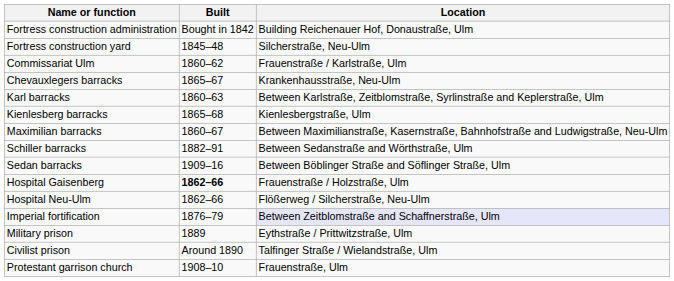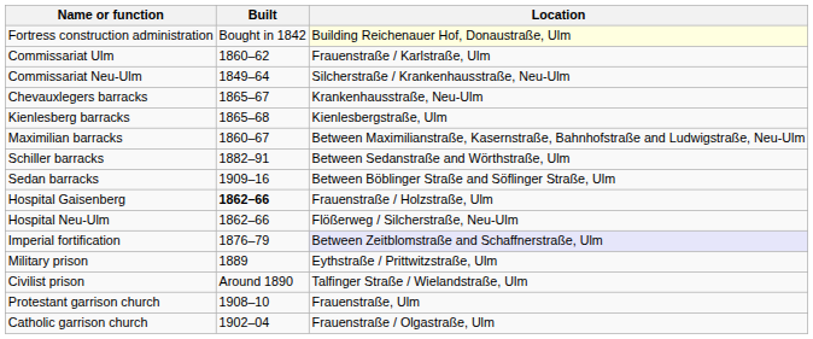Fortress construction administration | Location: no background -> lightyellow background
- row: Fortress construction yard | 1845–48 | Silcherstraße, Neu-Ulm
+ row: Commissariat Neu-Ulm | 1849–64 | Silcherstraße / Krankenhausstraße, Neu-Ulm
- row: Karl barracks | 1860–63 | Between Karlstraße, Zeitblomstraße, Syrlinstraße and Keplerstraße, Ulm
+ row: Catholic garrison church | 1902–04 | Frauenstraße / Olgastraße, Ulm
